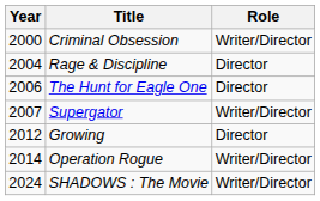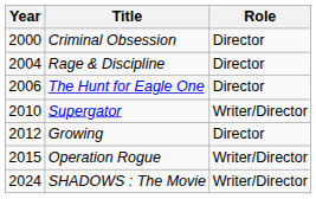Criminal Obsession | Role: Writer/Director -> Director
Supergator | Year: 2007 -> 2010
Operation Rogue | Year: 2014 -> 2015
